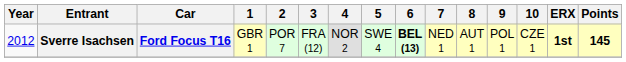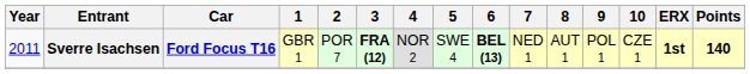Sverre Isachsen | Year: 2012 -> 2011
Sverre Isachsen | 3: normal -> bold
Sverre Isachsen | Points: 145 -> 140
